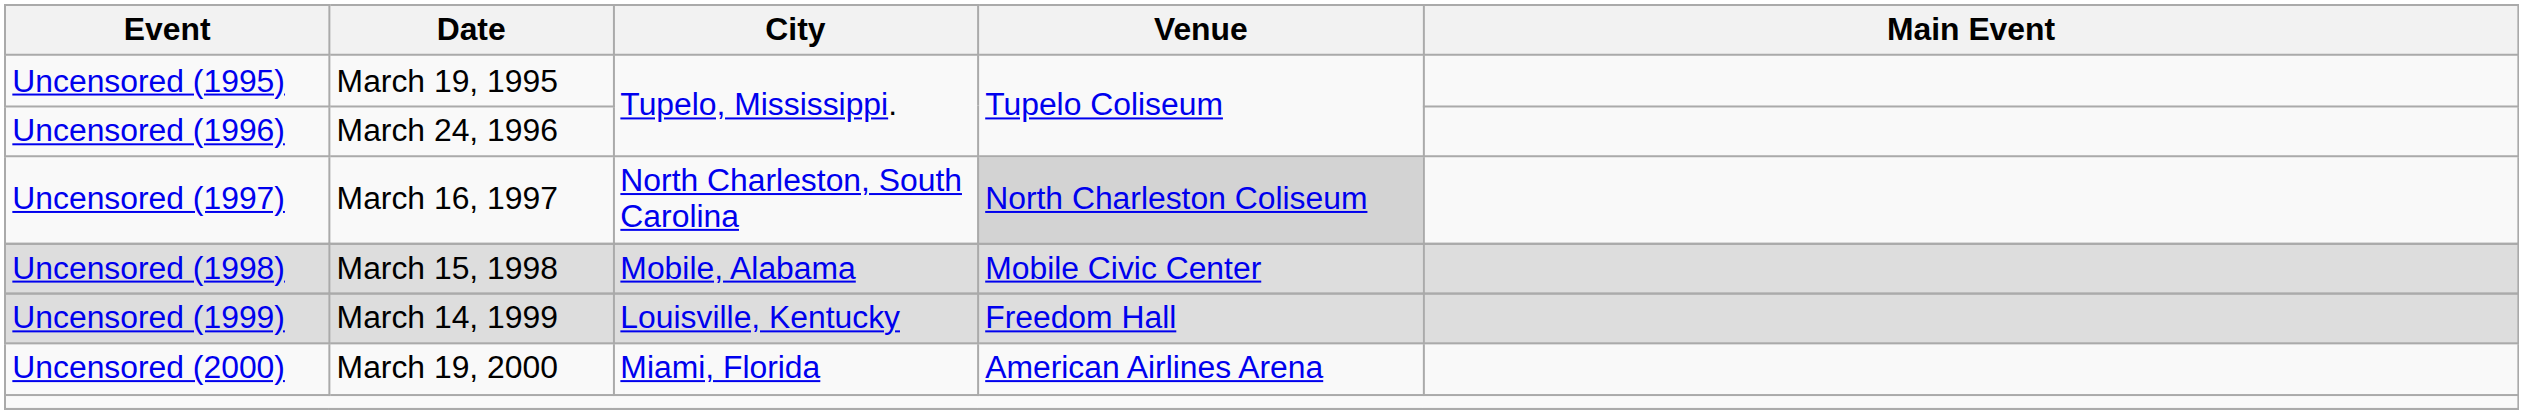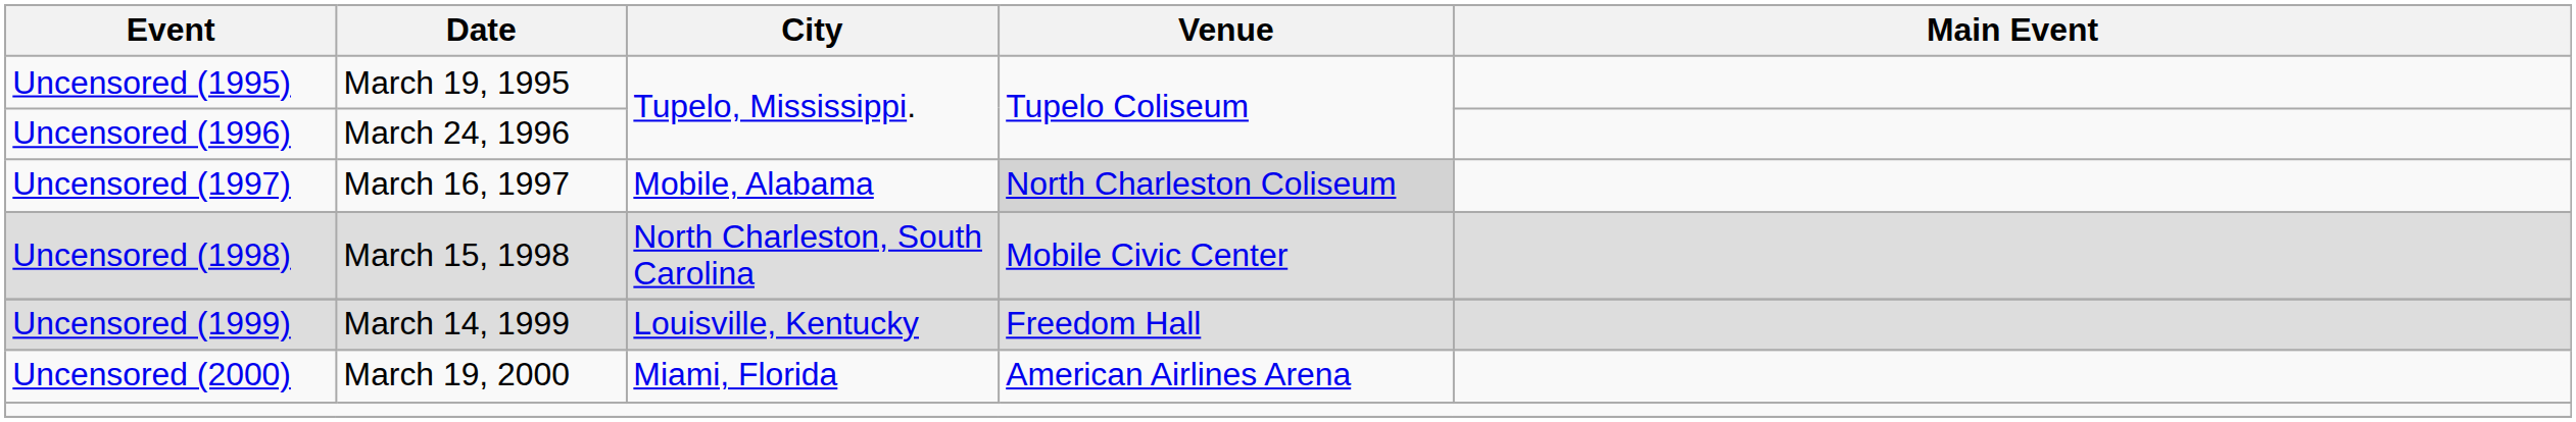Uncensored (1997) | City: North Charleston, South Carolina -> Mobile, Alabama
Uncensored (1998) | City: Mobile, Alabama -> North Charleston, South Carolina
